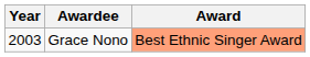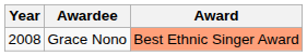Grace Nono | Year: 2003 -> 2008
